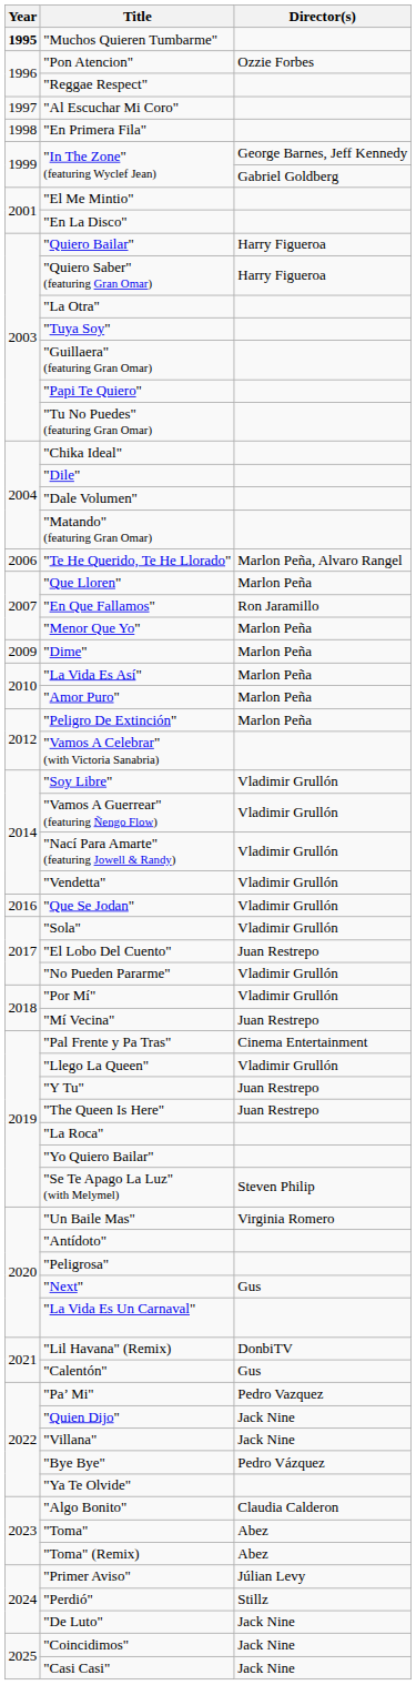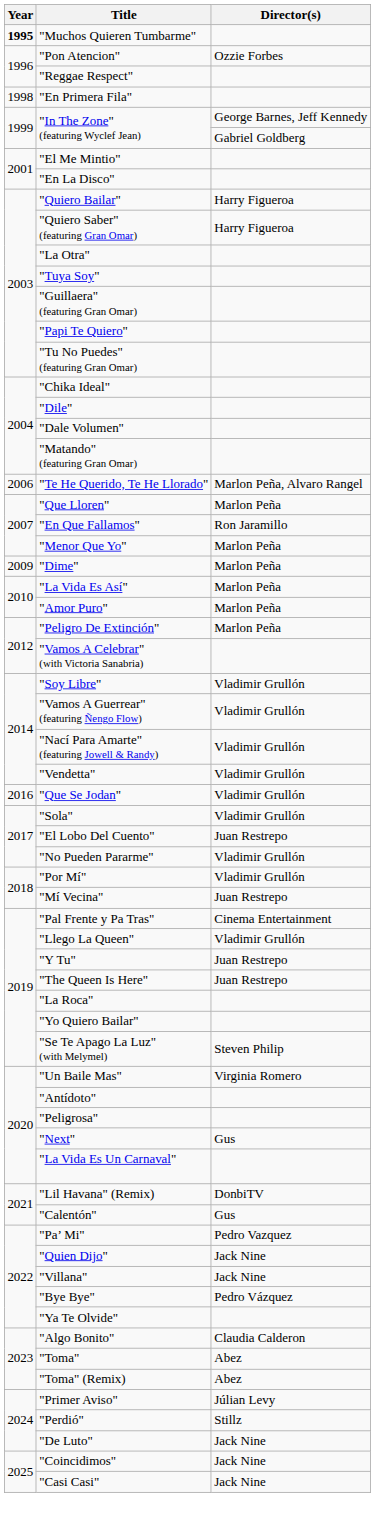- row: 1997 | "Al Escuchar Mi Coro"
